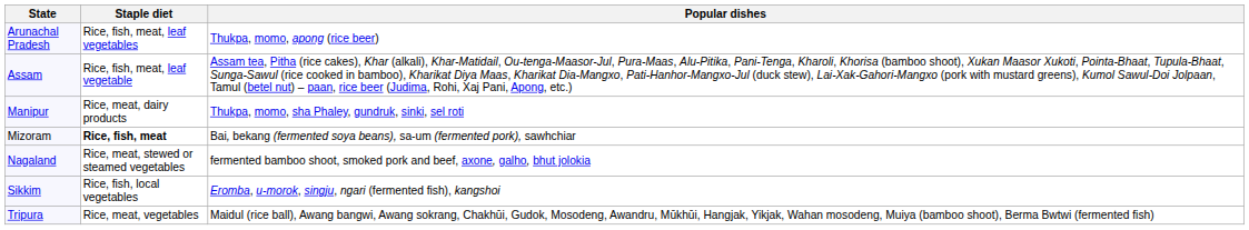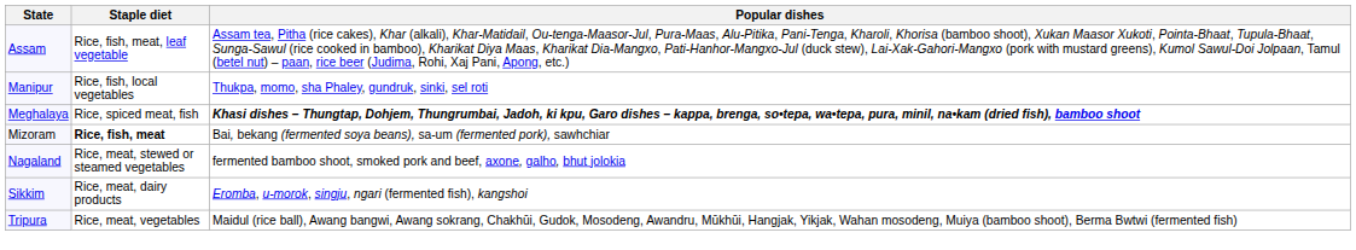- row: Arunachal Pradesh | Rice, fish, meat, leaf vegetables | Thukpa, momo, apong (rice beer)
Manipur | Staple diet: Rice, meat, dairy products -> Rice, fish, local vegetables
+ row: Meghalaya | Rice, spiced meat, fish | Khasi dishes – Thungtap, Dohjem, Thungrumbai, Jadoh, ki kpu, Garo dishes – kappa, brenga, so•tepa, wa•tepa, pura, minil, na•kam (dried fish), bamboo shoot
Sikkim | Staple diet: Rice, fish, local vegetables -> Rice, meat, dairy products
